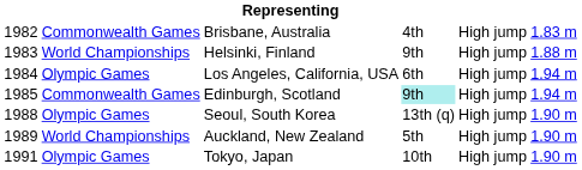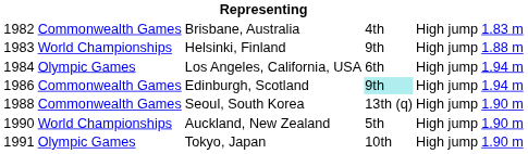Edinburgh, Scotland | column 1: 1985 -> 1986
Seoul, South Korea | column 2: Olympic Games -> Commonwealth Games
Auckland, New Zealand | column 1: 1989 -> 1990
